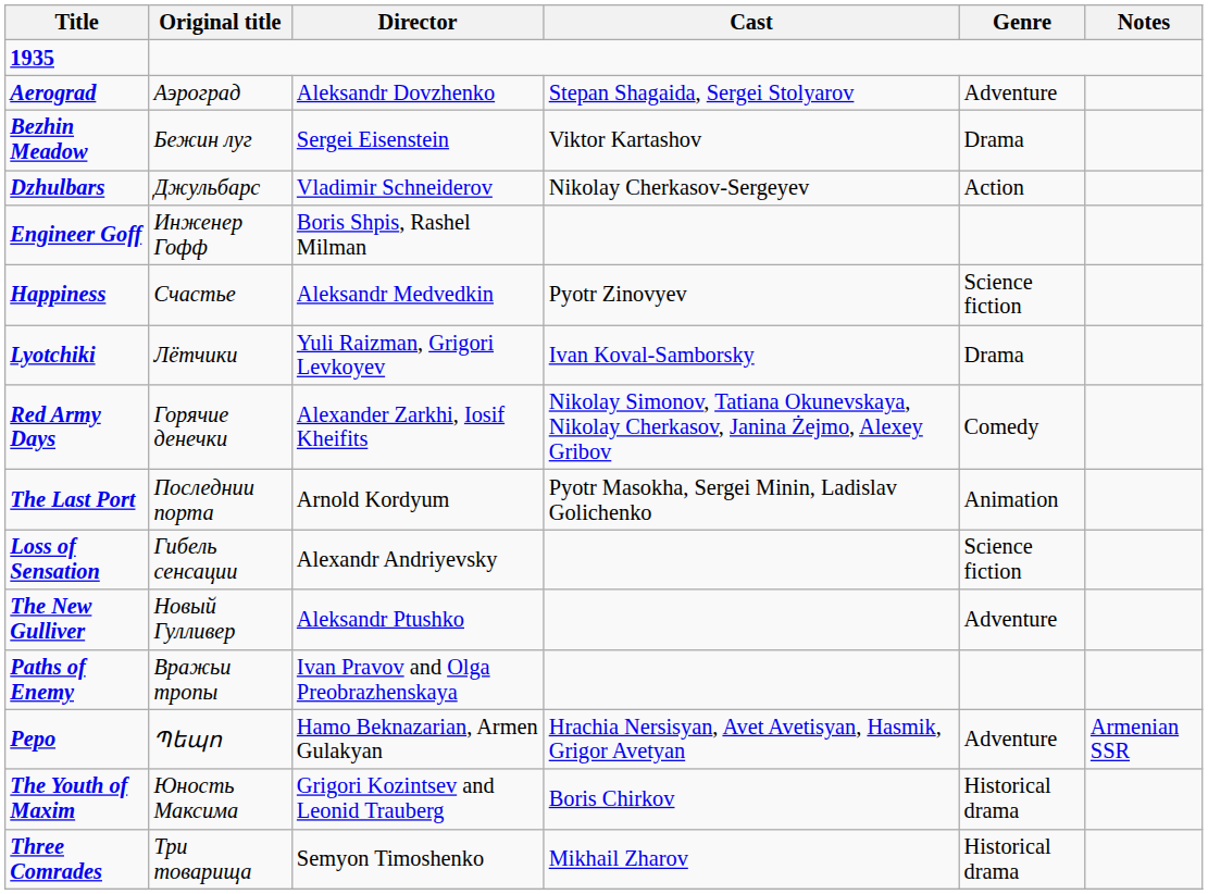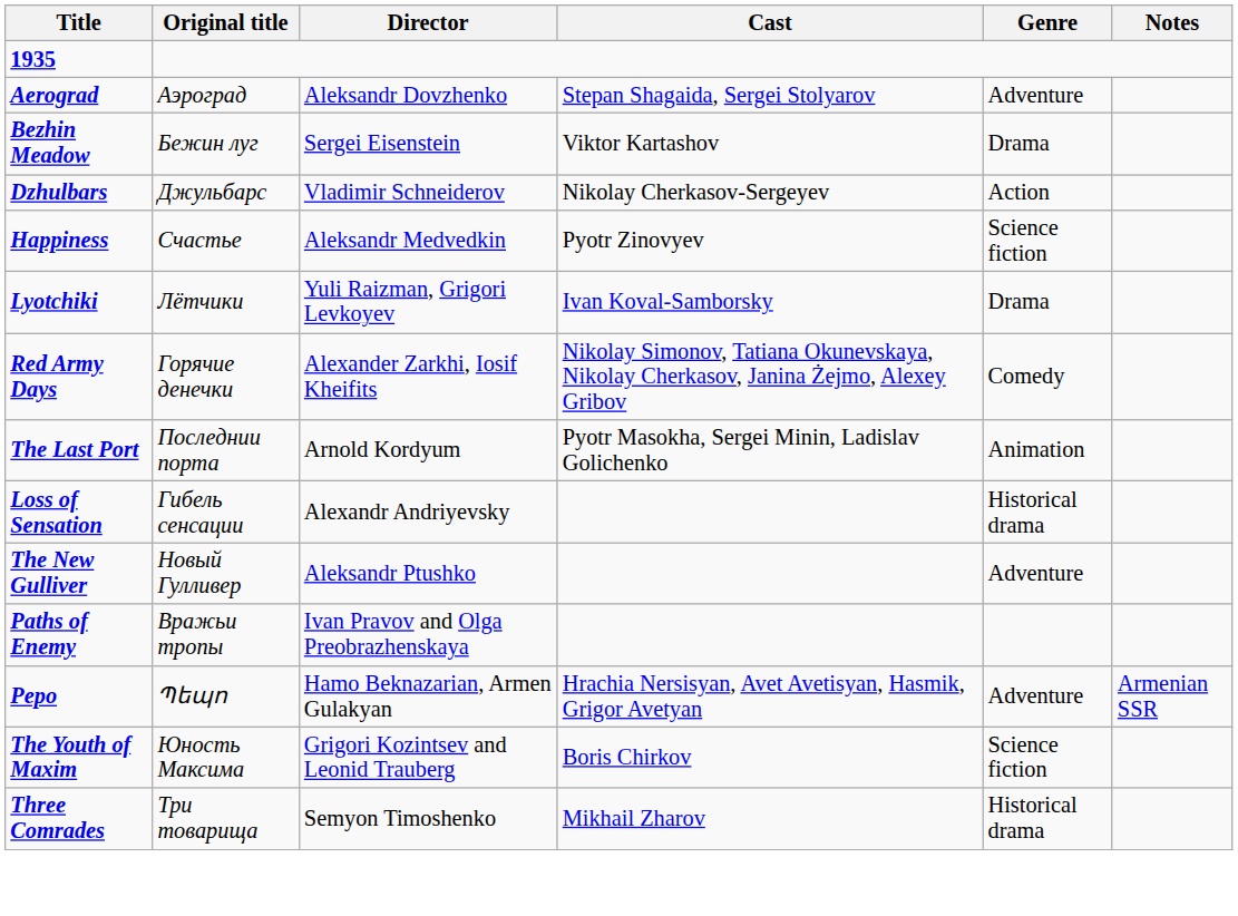- row: Engineer Goff | Инженер Гофф | Boris Shpis, Rashel Milman
Loss of Sensation | Genre: Science fiction -> Historical drama
The Youth of Maxim | Genre: Historical drama -> Science fiction
